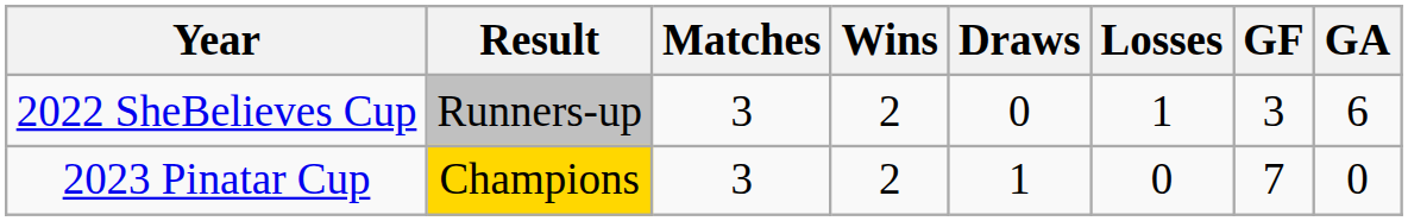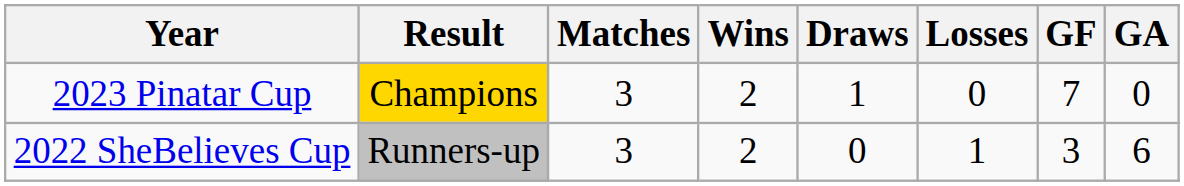rows swapped: 2022 SheBelieves Cup <-> 2023 Pinatar Cup
